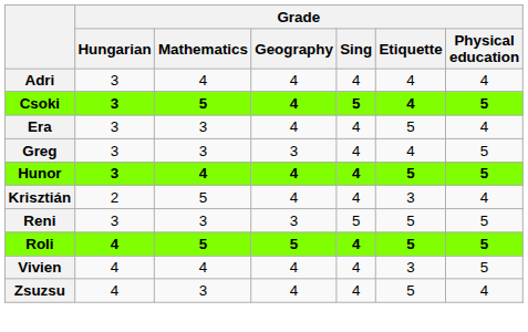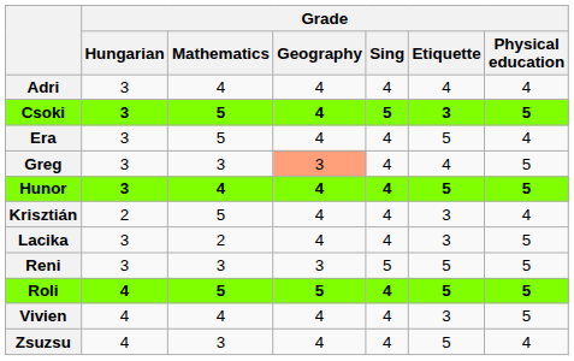Csoki | Grade / Etiquette: 4 -> 3
Era | Grade / Mathematics: 3 -> 5
Greg | Grade / Geography: no background -> lightsalmon background
+ row: Lacika | 3 | 2 | 4 | 4 | 3 | 5
